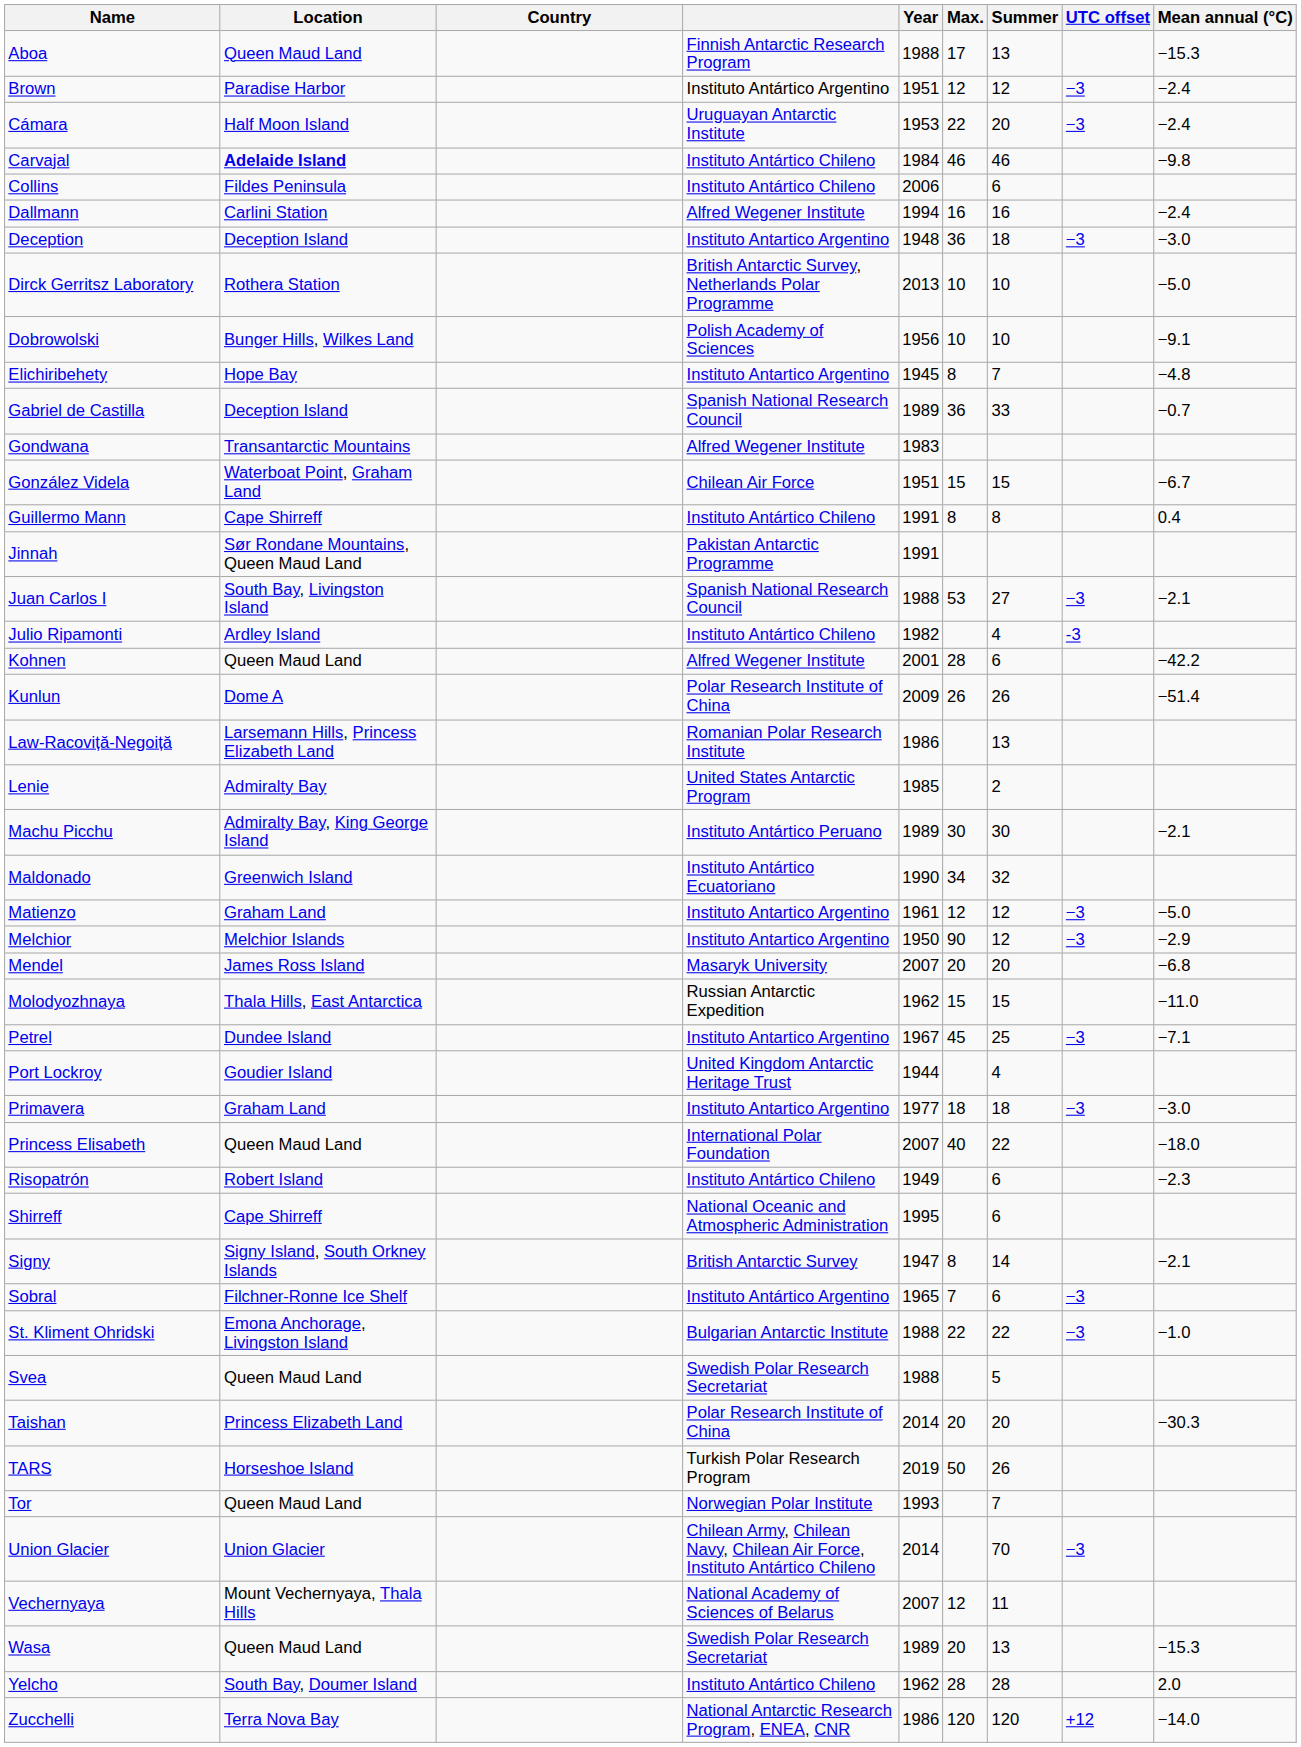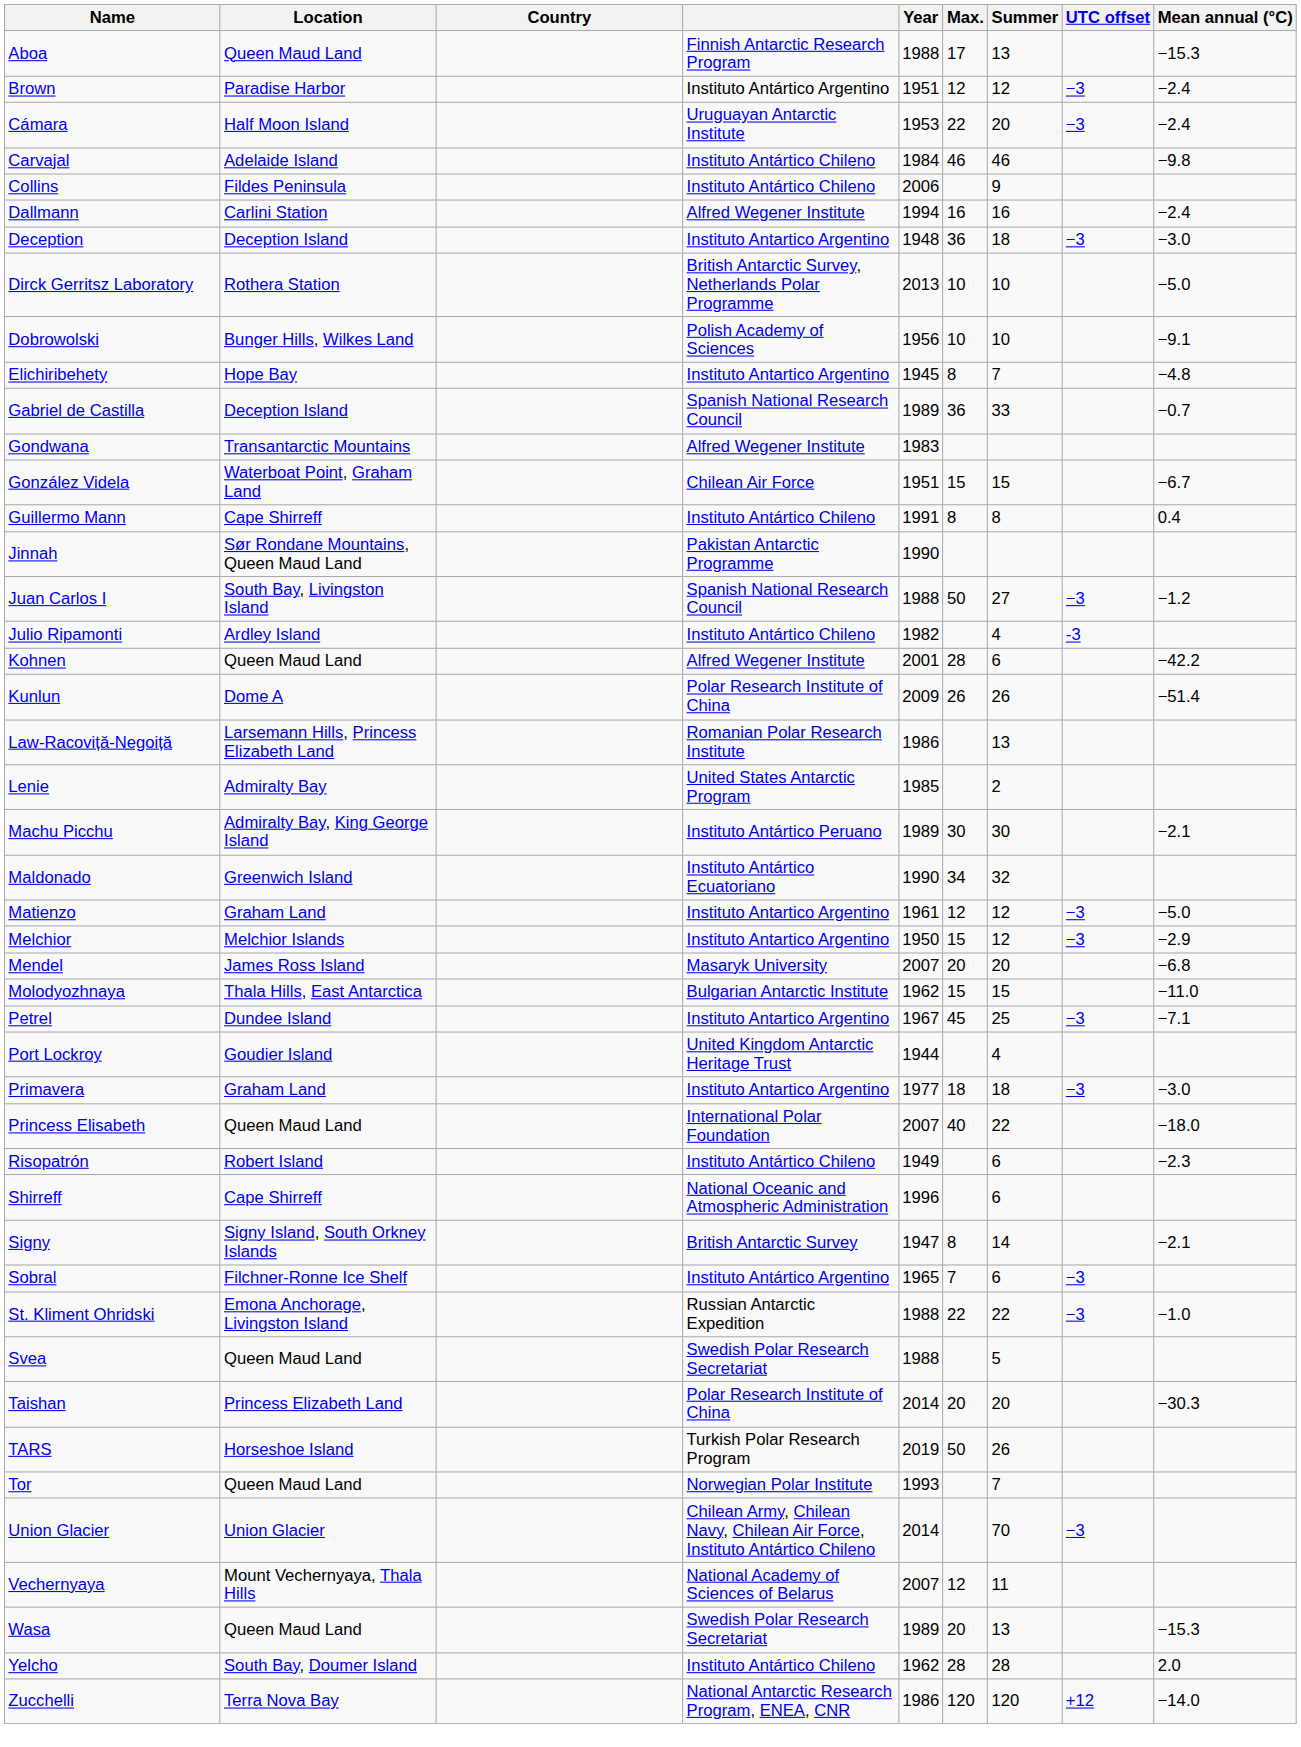Carvajal | Location: bold -> normal
Collins | Summer: 6 -> 9
Jinnah | Year: 1991 -> 1990
Juan Carlos I | Max.: 53 -> 50
Juan Carlos I | Mean annual (°C): −2.1 -> −1.2
Melchior | Max.: 90 -> 15
Molodyozhnaya | column 4: Russian Antarctic Expedition -> Bulgarian Antarctic Institute
Shirreff | Year: 1995 -> 1996
St. Kliment Ohridski | column 4: Bulgarian Antarctic Institute -> Russian Antarctic Expedition
